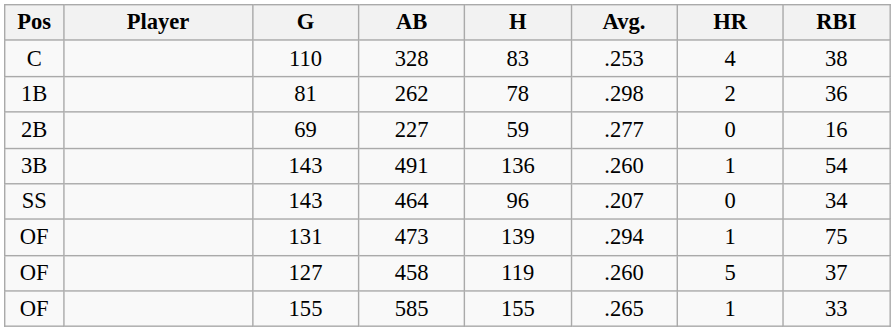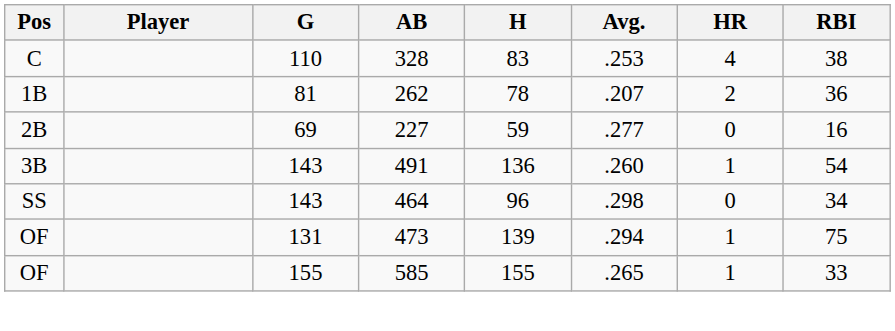262 | Avg.: .298 -> .207
464 | Avg.: .207 -> .298
- row: OF | 127 | 458 | 119 | .260 | 5 | 37
